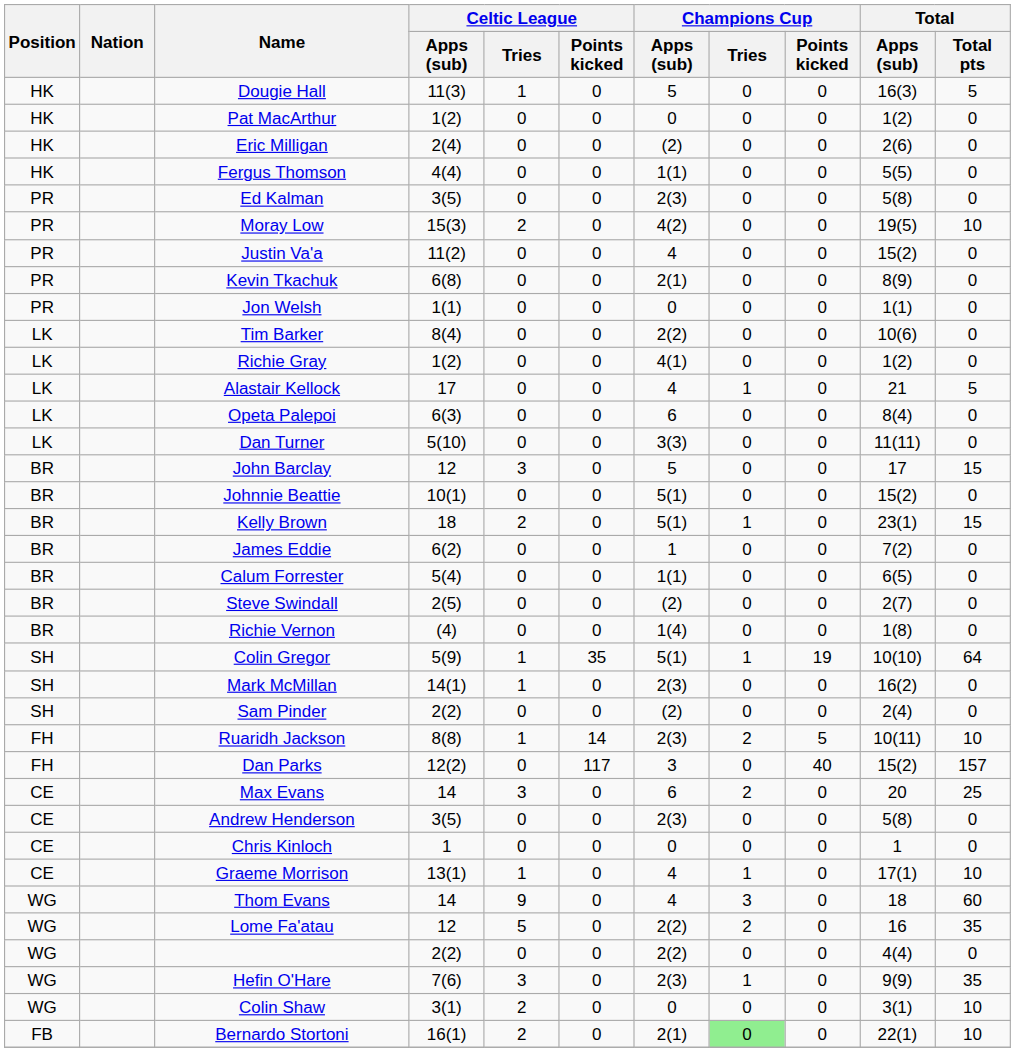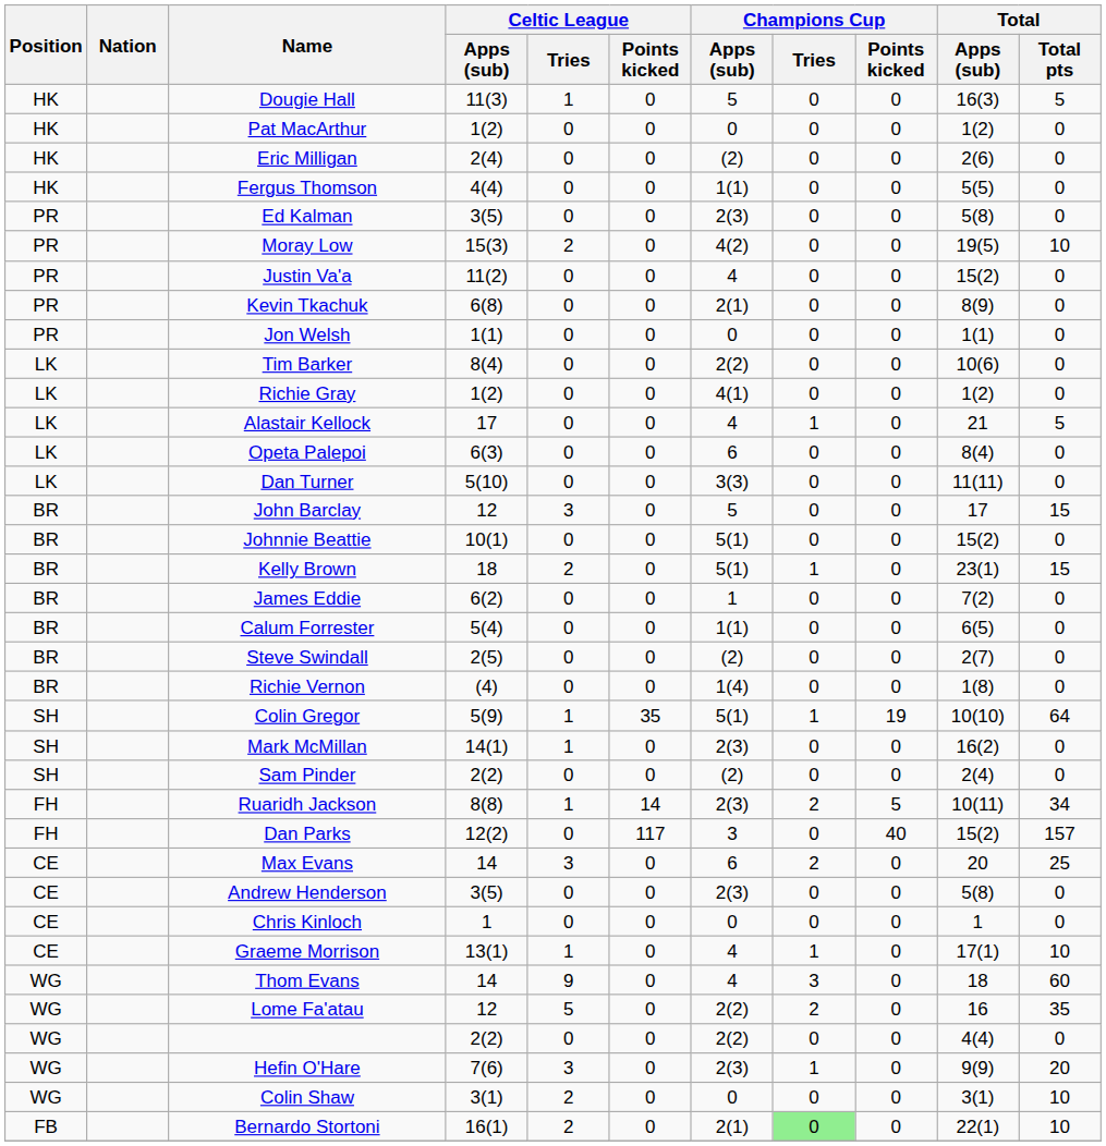Ruaridh Jackson | Total / Total pts: 10 -> 34
Hefin O'Hare | Total / Total pts: 35 -> 20
